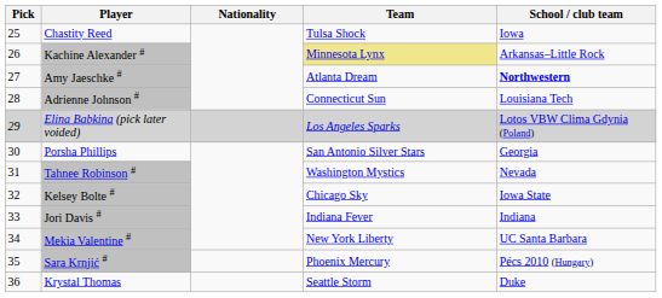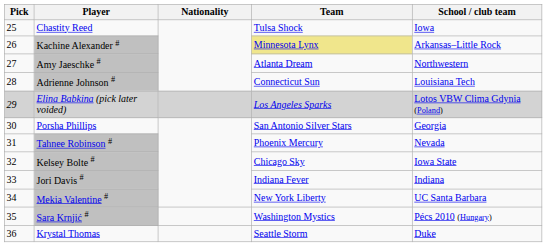Amy Jaeschke # | School / club team: bold -> normal
Tahnee Robinson # | Team: Washington Mystics -> Phoenix Mercury
Sara Krnjić # | Team: Phoenix Mercury -> Washington Mystics
